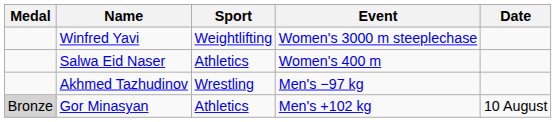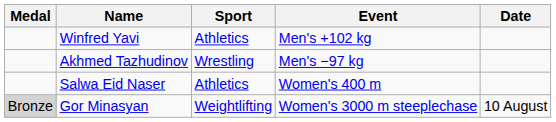Winfred Yavi | Sport: Weightlifting -> Athletics
Winfred Yavi | Event: Women's 3000 m steeplechase -> Men's +102 kg
rows swapped: Akhmed Tazhudinov <-> Salwa Eid Naser
Gor Minasyan | Sport: Athletics -> Weightlifting
Gor Minasyan | Event: Men's +102 kg -> Women's 3000 m steeplechase
